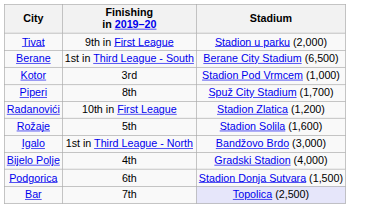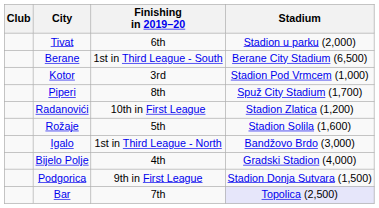+ column: Club
Tivat | Finishing in 2019–20: 9th in First League -> 6th
Podgorica | Finishing in 2019–20: 6th -> 9th in First League
